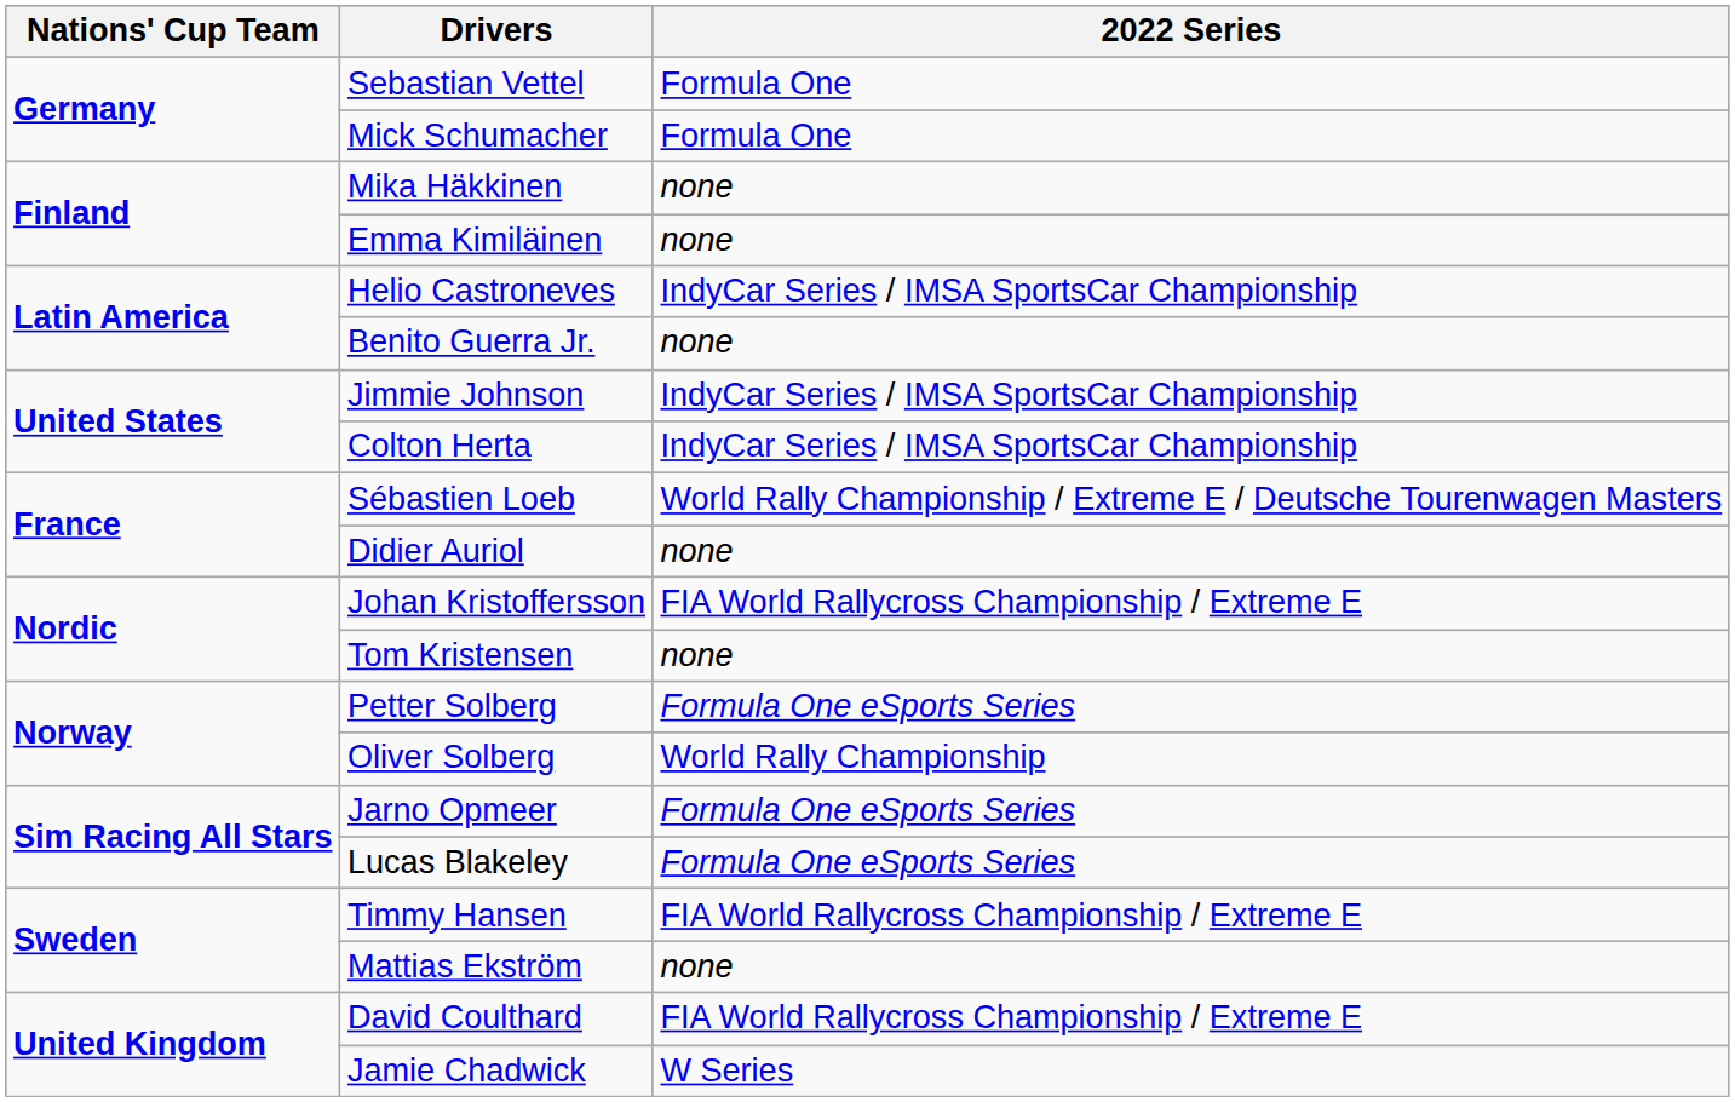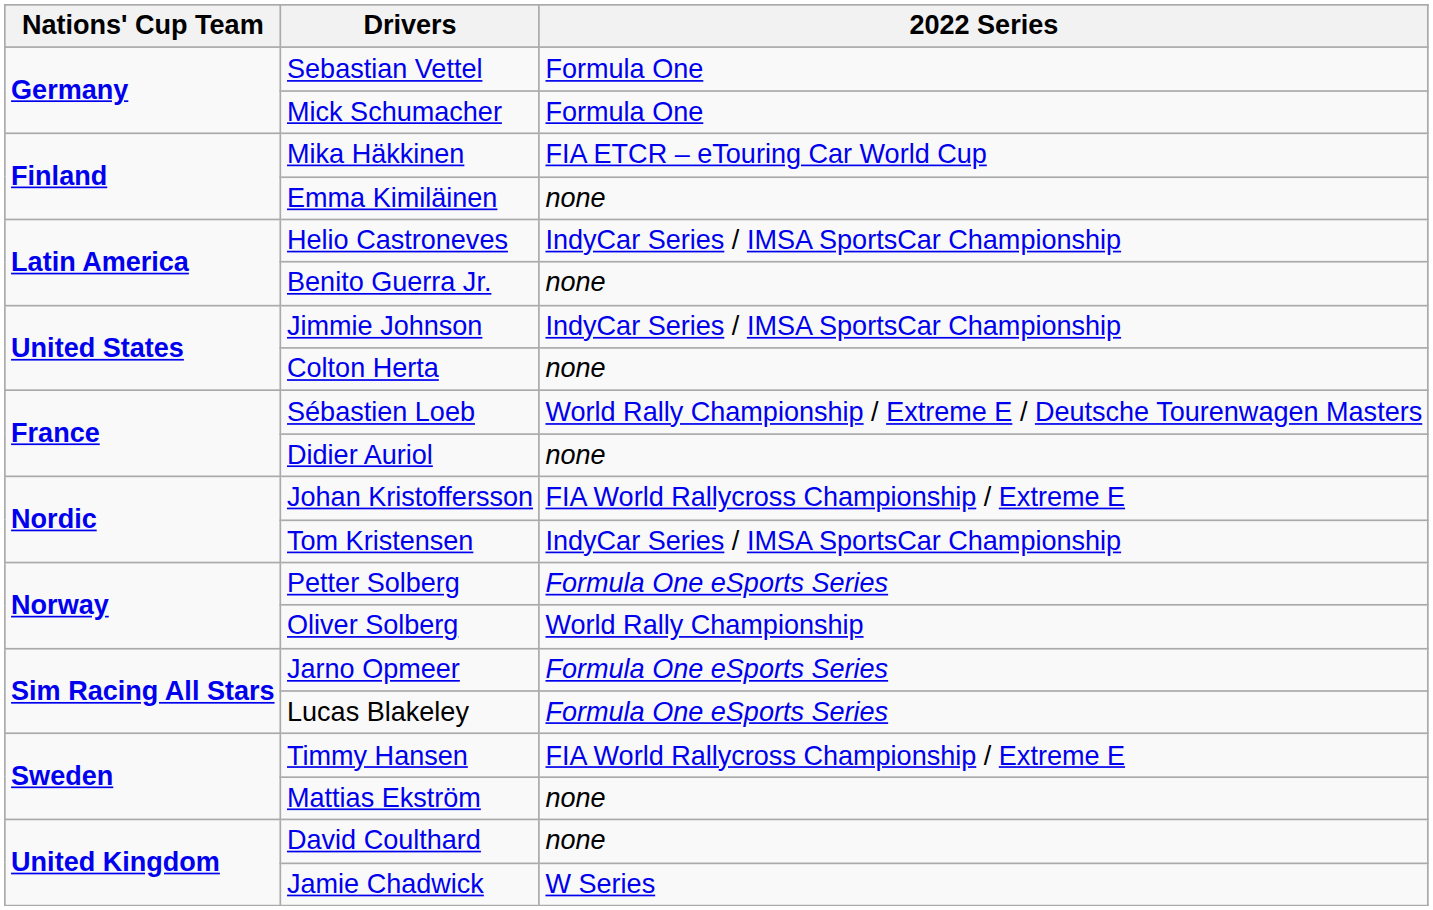Mika Häkkinen | 2022 Series: none -> FIA ETCR – eTouring Car World Cup
Colton Herta | 2022 Series: IndyCar Series / IMSA SportsCar Championship -> none
Tom Kristensen | 2022 Series: none -> IndyCar Series / IMSA SportsCar Championship
David Coulthard | 2022 Series: FIA World Rallycross Championship / Extreme E -> none
